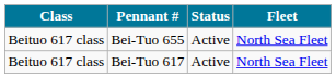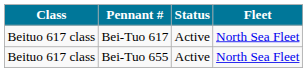rows swapped: Bei-Tuo 617 <-> Bei-Tuo 655
